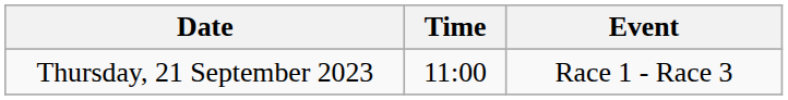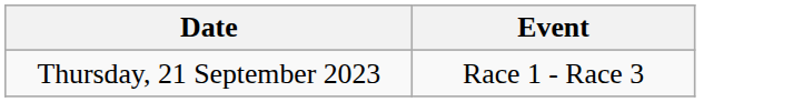- column: Time | 11:00
